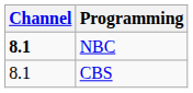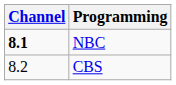CBS | Channel: 8.1 -> 8.2
